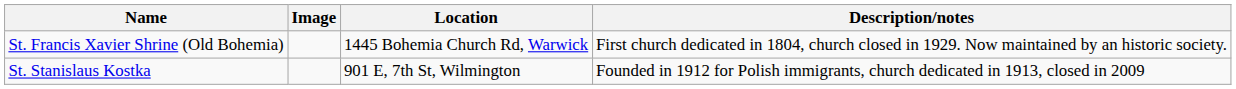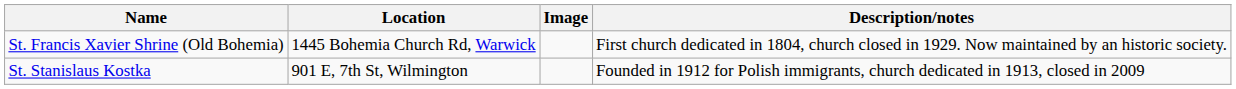columns swapped: Image <-> Location
